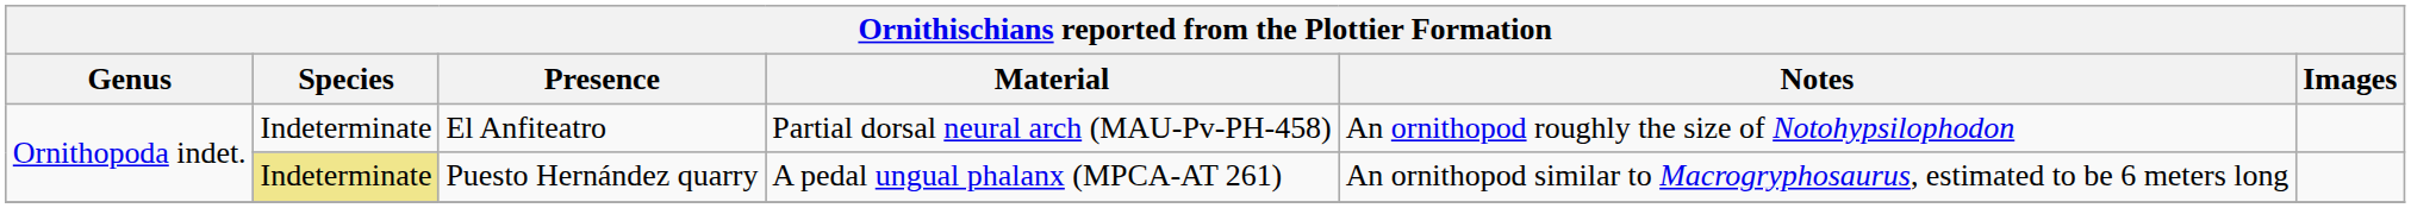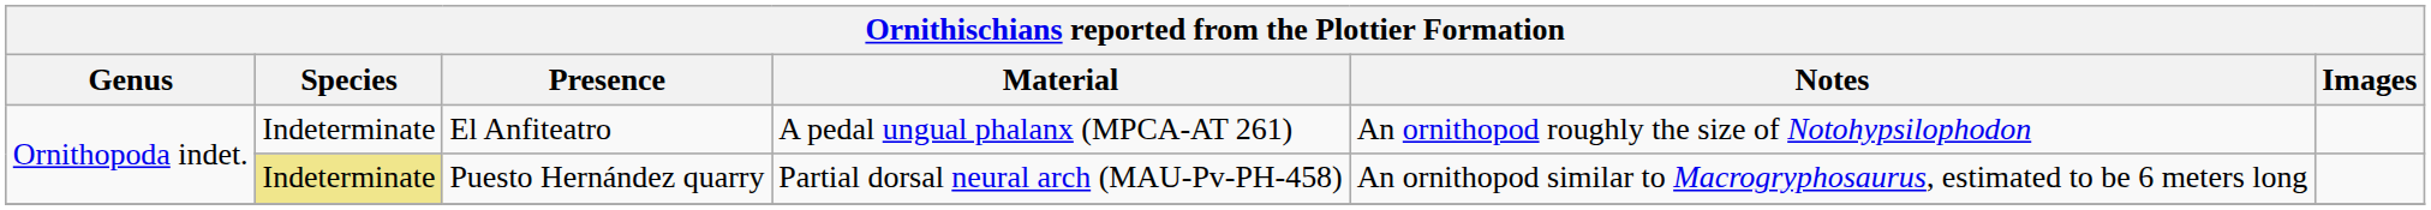El Anfiteatro | Material: Partial dorsal neural arch (MAU-Pv-PH-458) -> A pedal ungual phalanx (MPCA-AT 261)
Puesto Hernández quarry | Material: A pedal ungual phalanx (MPCA-AT 261) -> Partial dorsal neural arch (MAU-Pv-PH-458)
